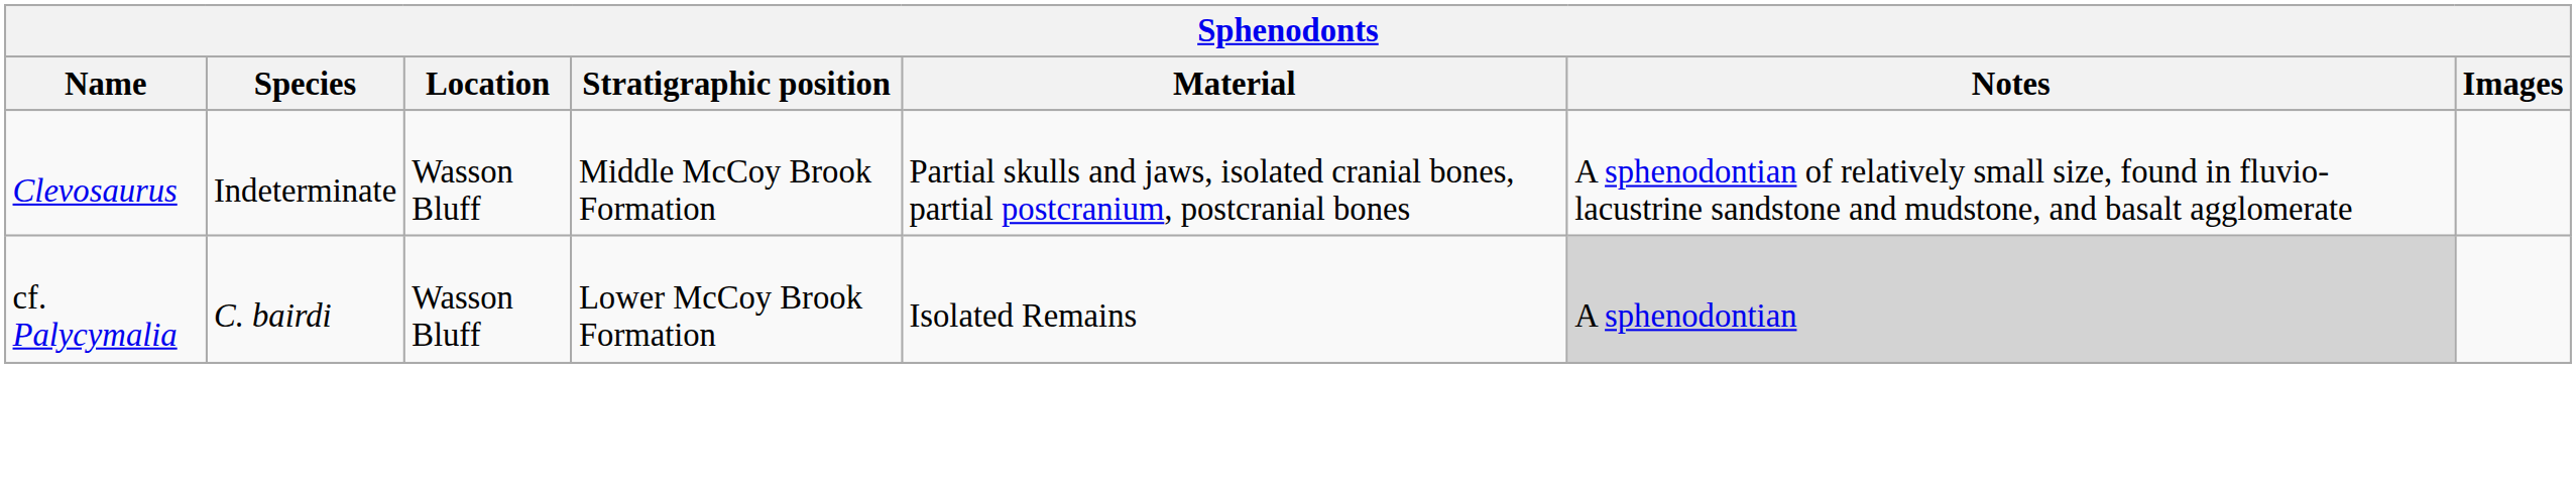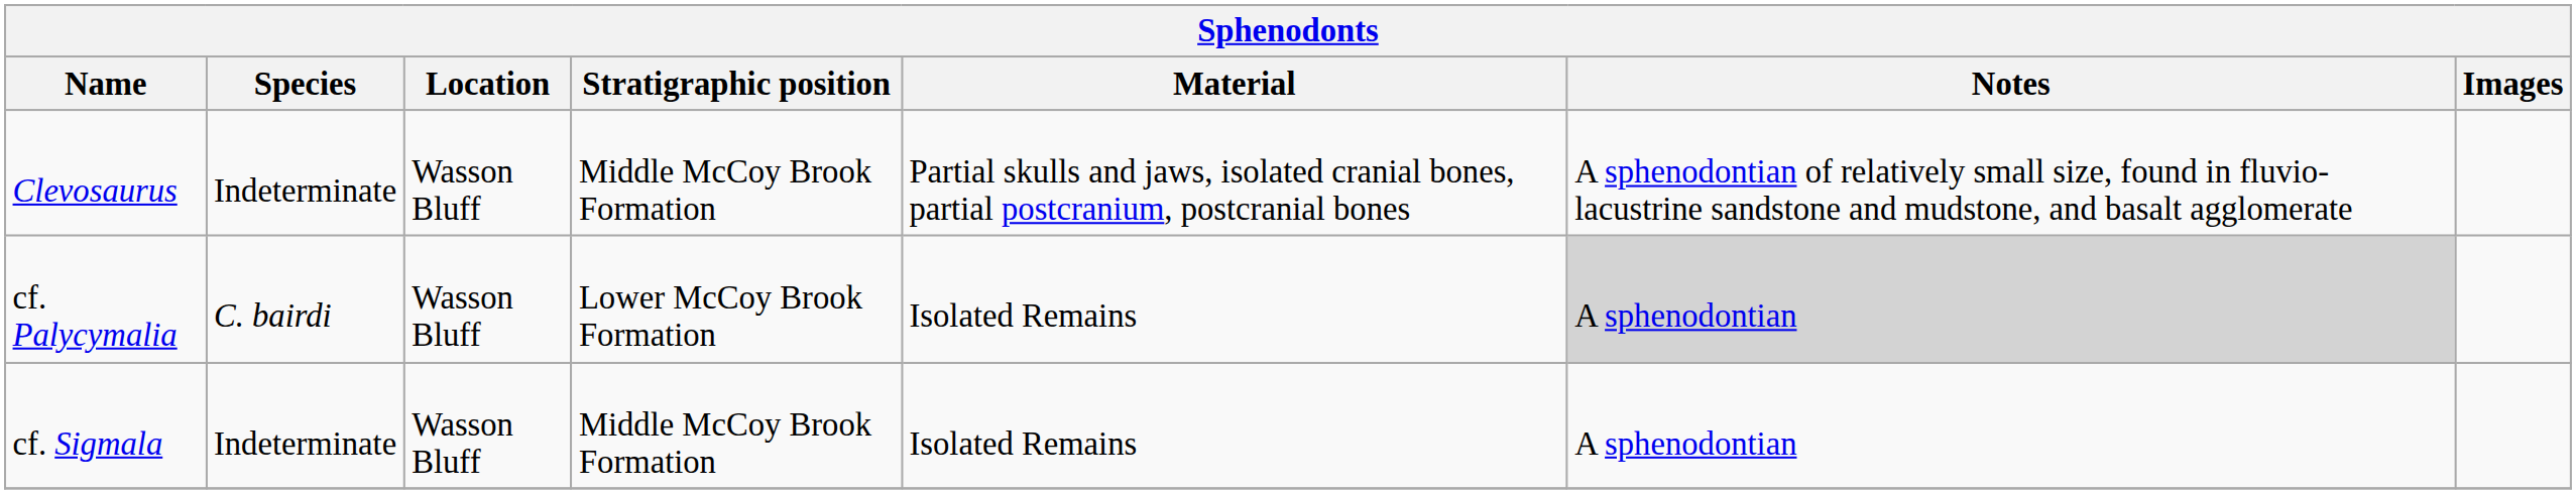+ row: cf. Sigmala | Indeterminate | Wasson Bluff | Middle McCoy Brook Formation | Isolated Remains | A sphenodontian
